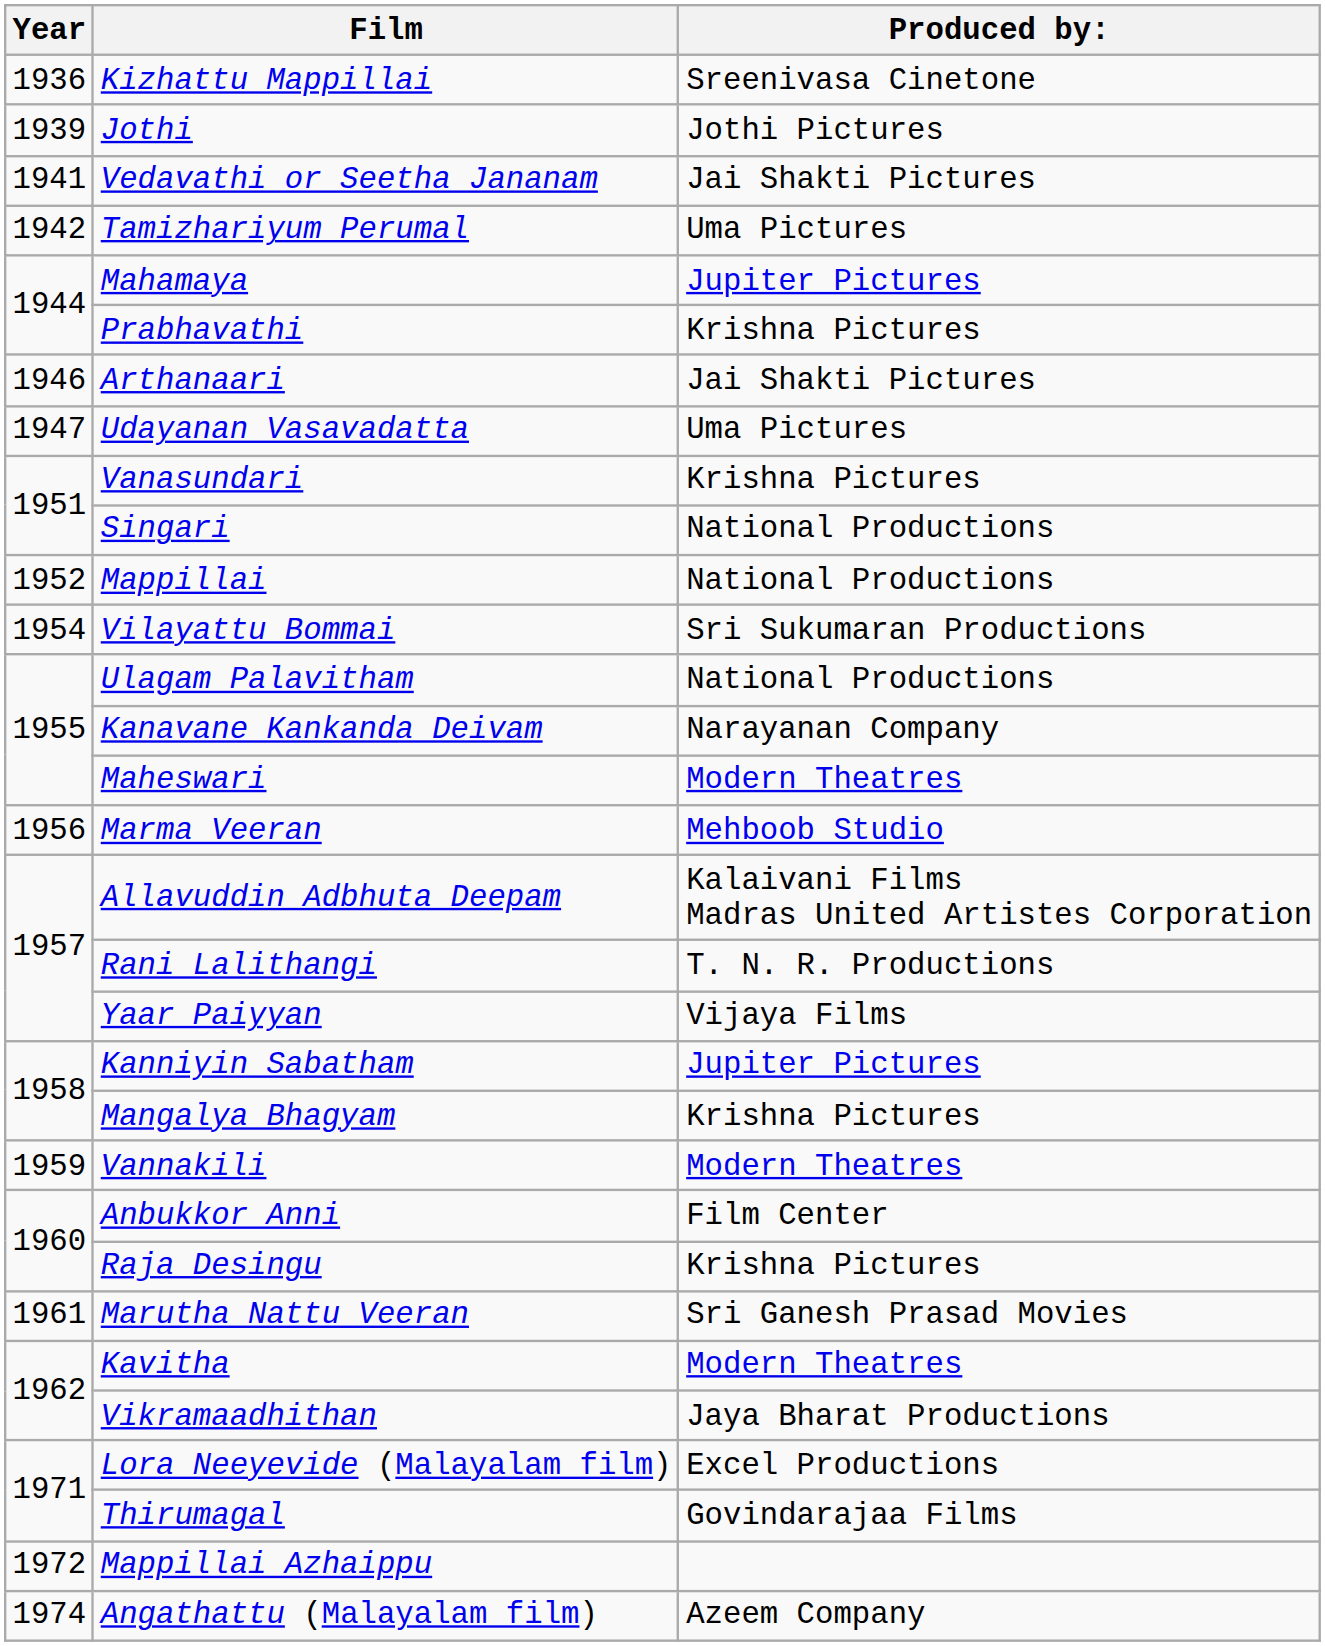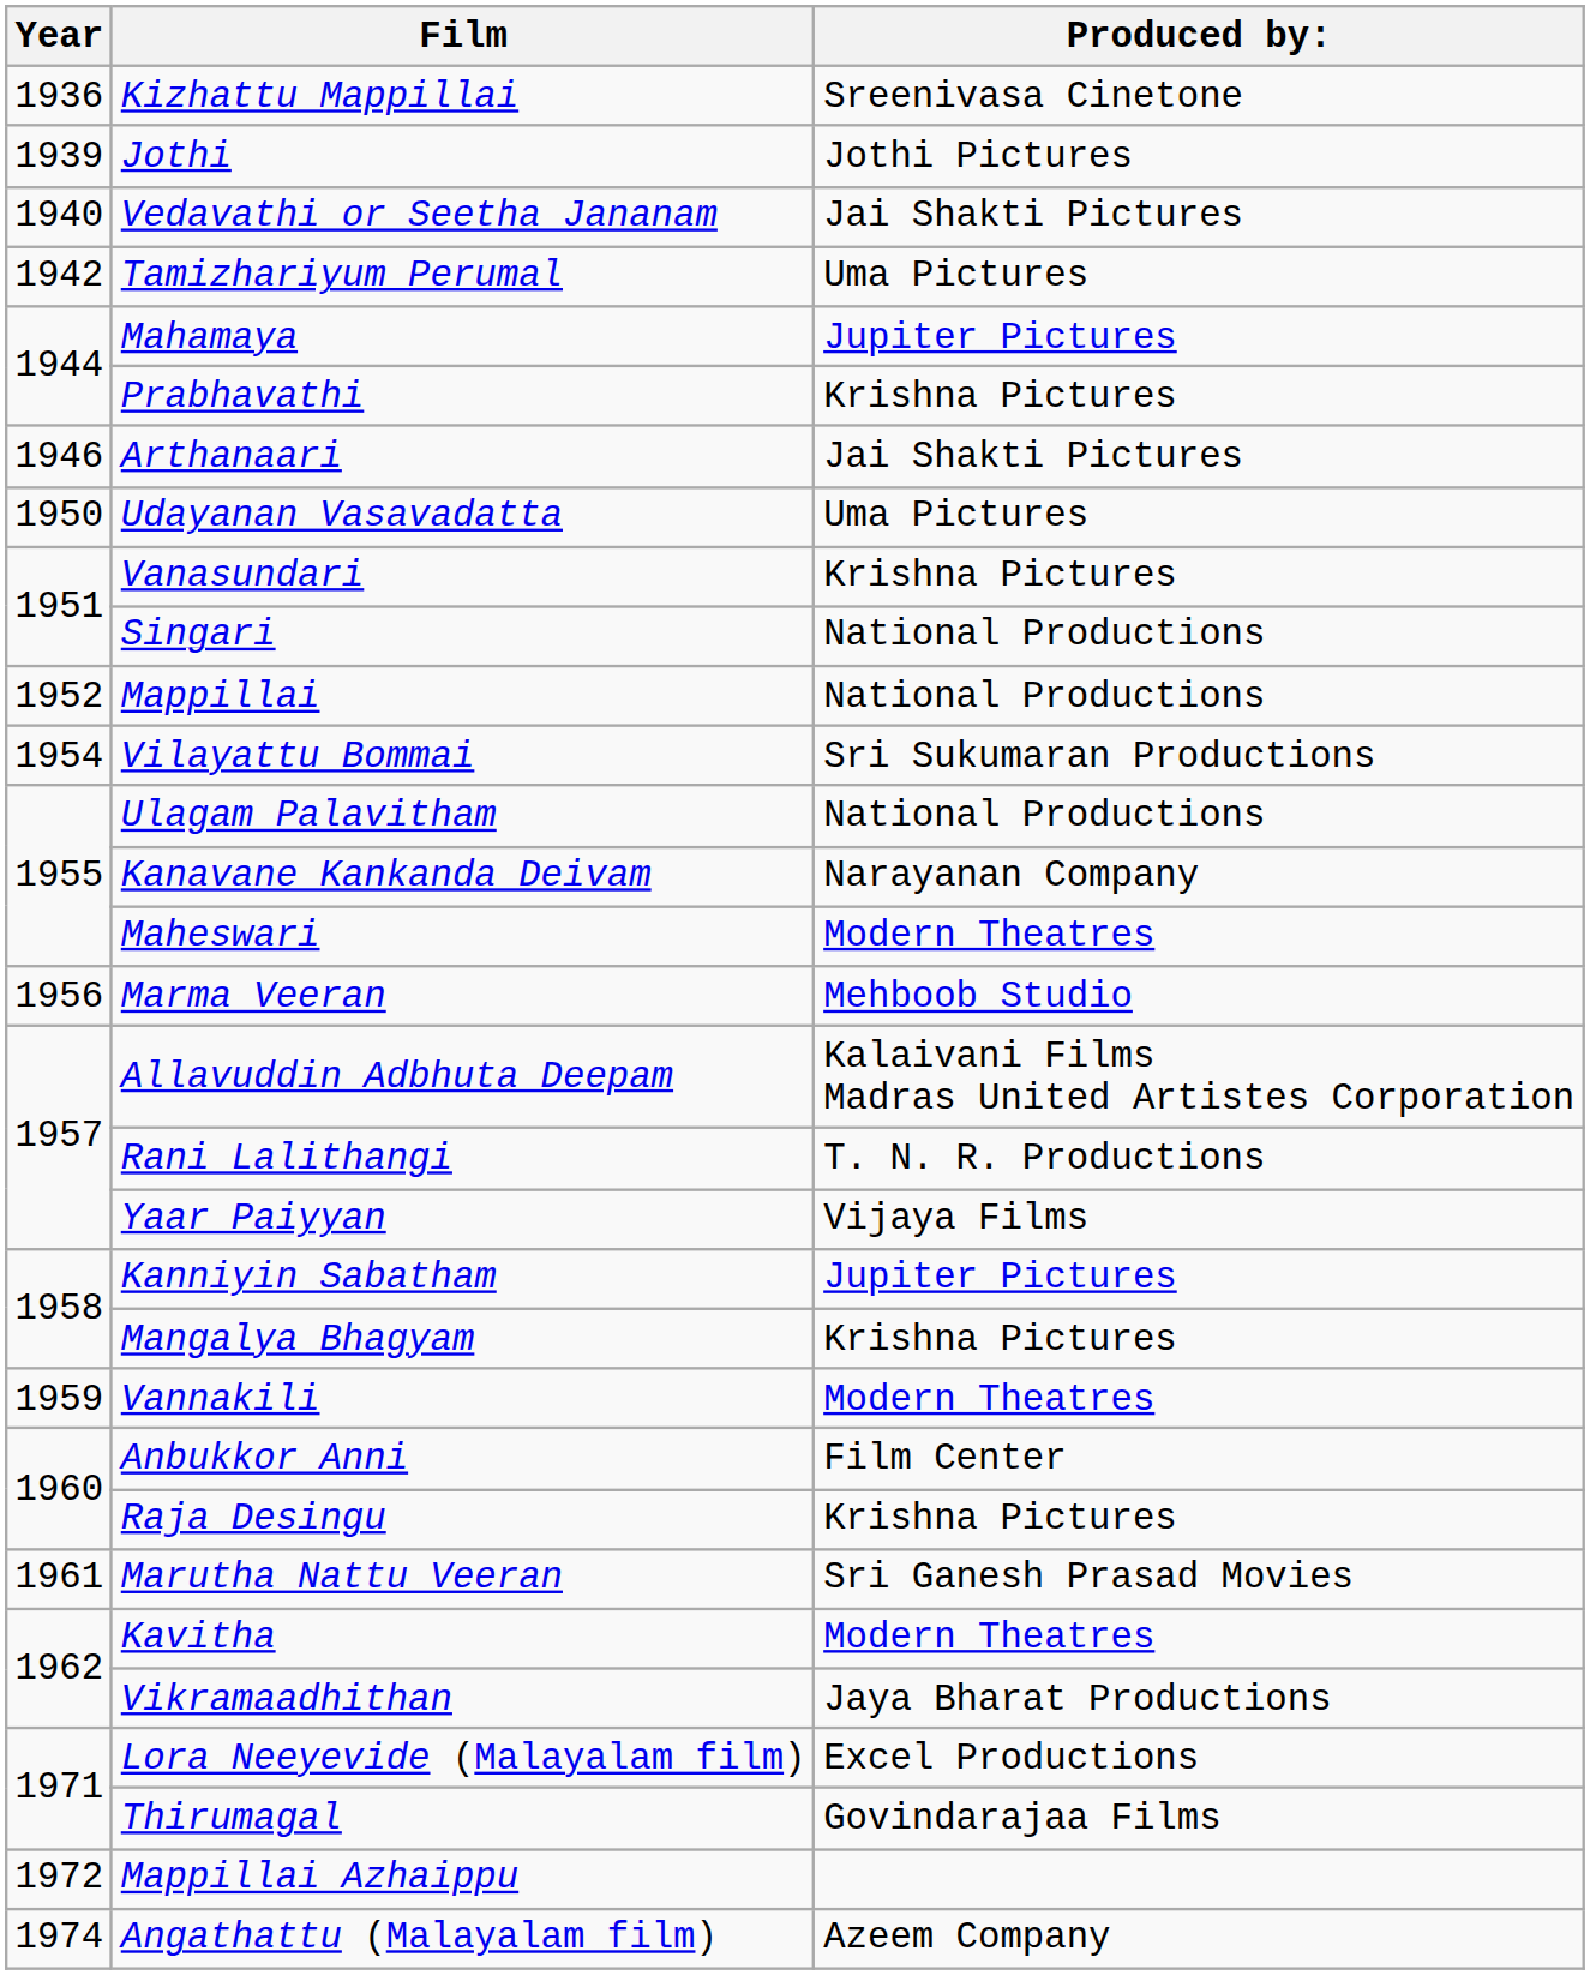Vedavathi or Seetha Jananam | Year: 1941 -> 1940
Udayanan Vasavadatta | Year: 1947 -> 1950
